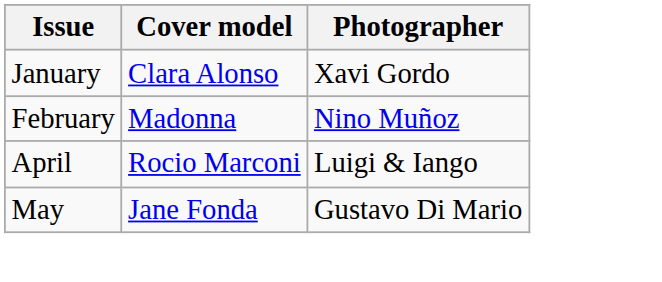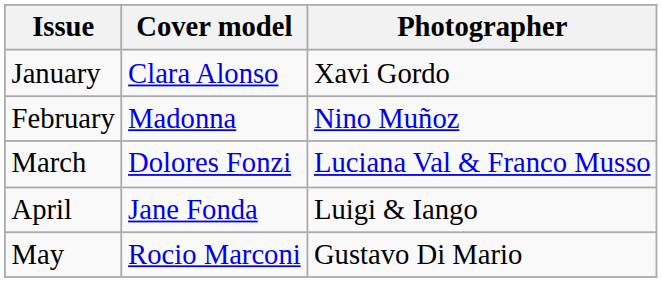+ row: March | Dolores Fonzi | Luciana Val & Franco Musso
April | Cover model: Rocio Marconi -> Jane Fonda
May | Cover model: Jane Fonda -> Rocio Marconi
